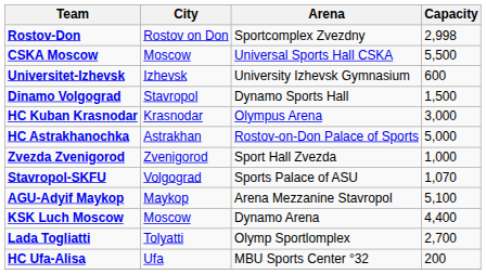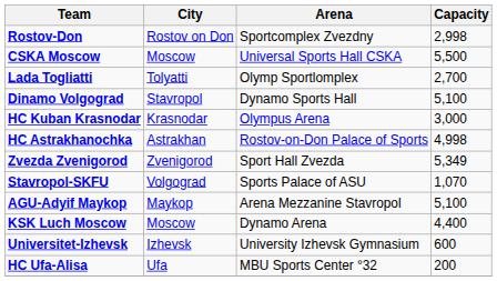rows swapped: Lada Togliatti <-> Universitet-Izhevsk
Dinamo Volgograd | Capacity: 1,500 -> 5,100
HC Astrakhanochka | Capacity: 5,000 -> 4,998
Zvezda Zvenigorod | Capacity: 1,000 -> 5,349
